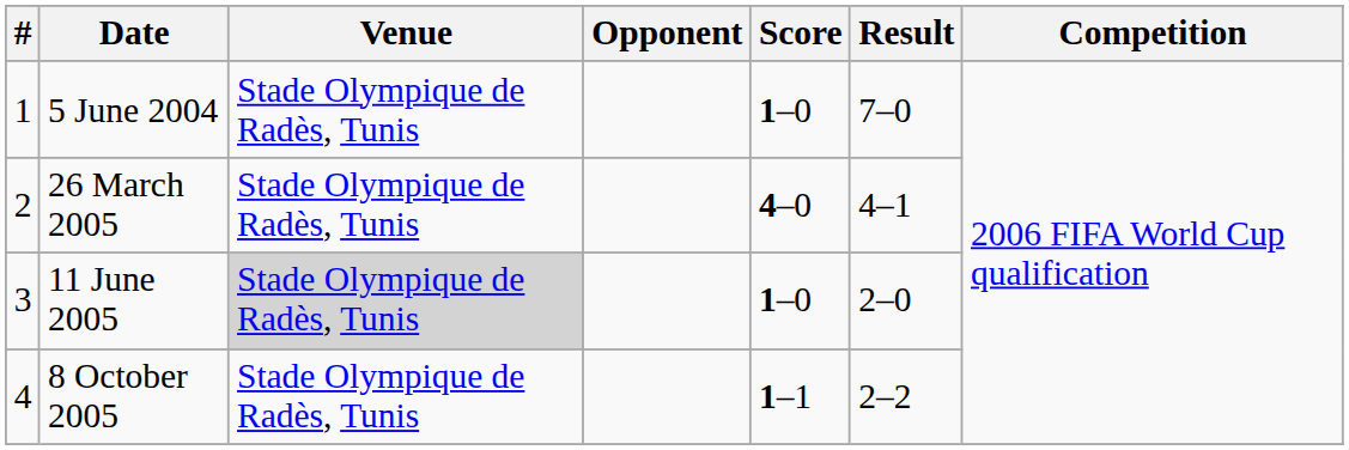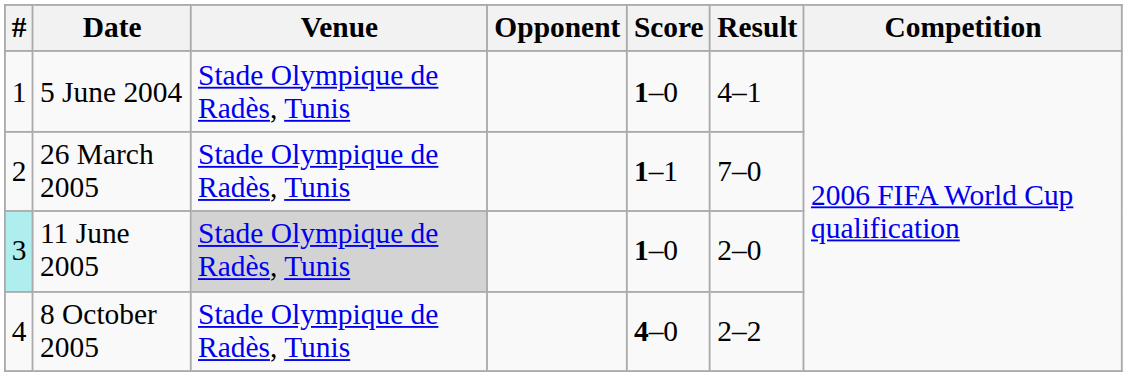5 June 2004 | Result: 7–0 -> 4–1
26 March 2005 | Score: 4–0 -> 1–1
26 March 2005 | Result: 4–1 -> 7–0
11 June 2005 | #: no background -> paleturquoise background
8 October 2005 | Score: 1–1 -> 4–0
